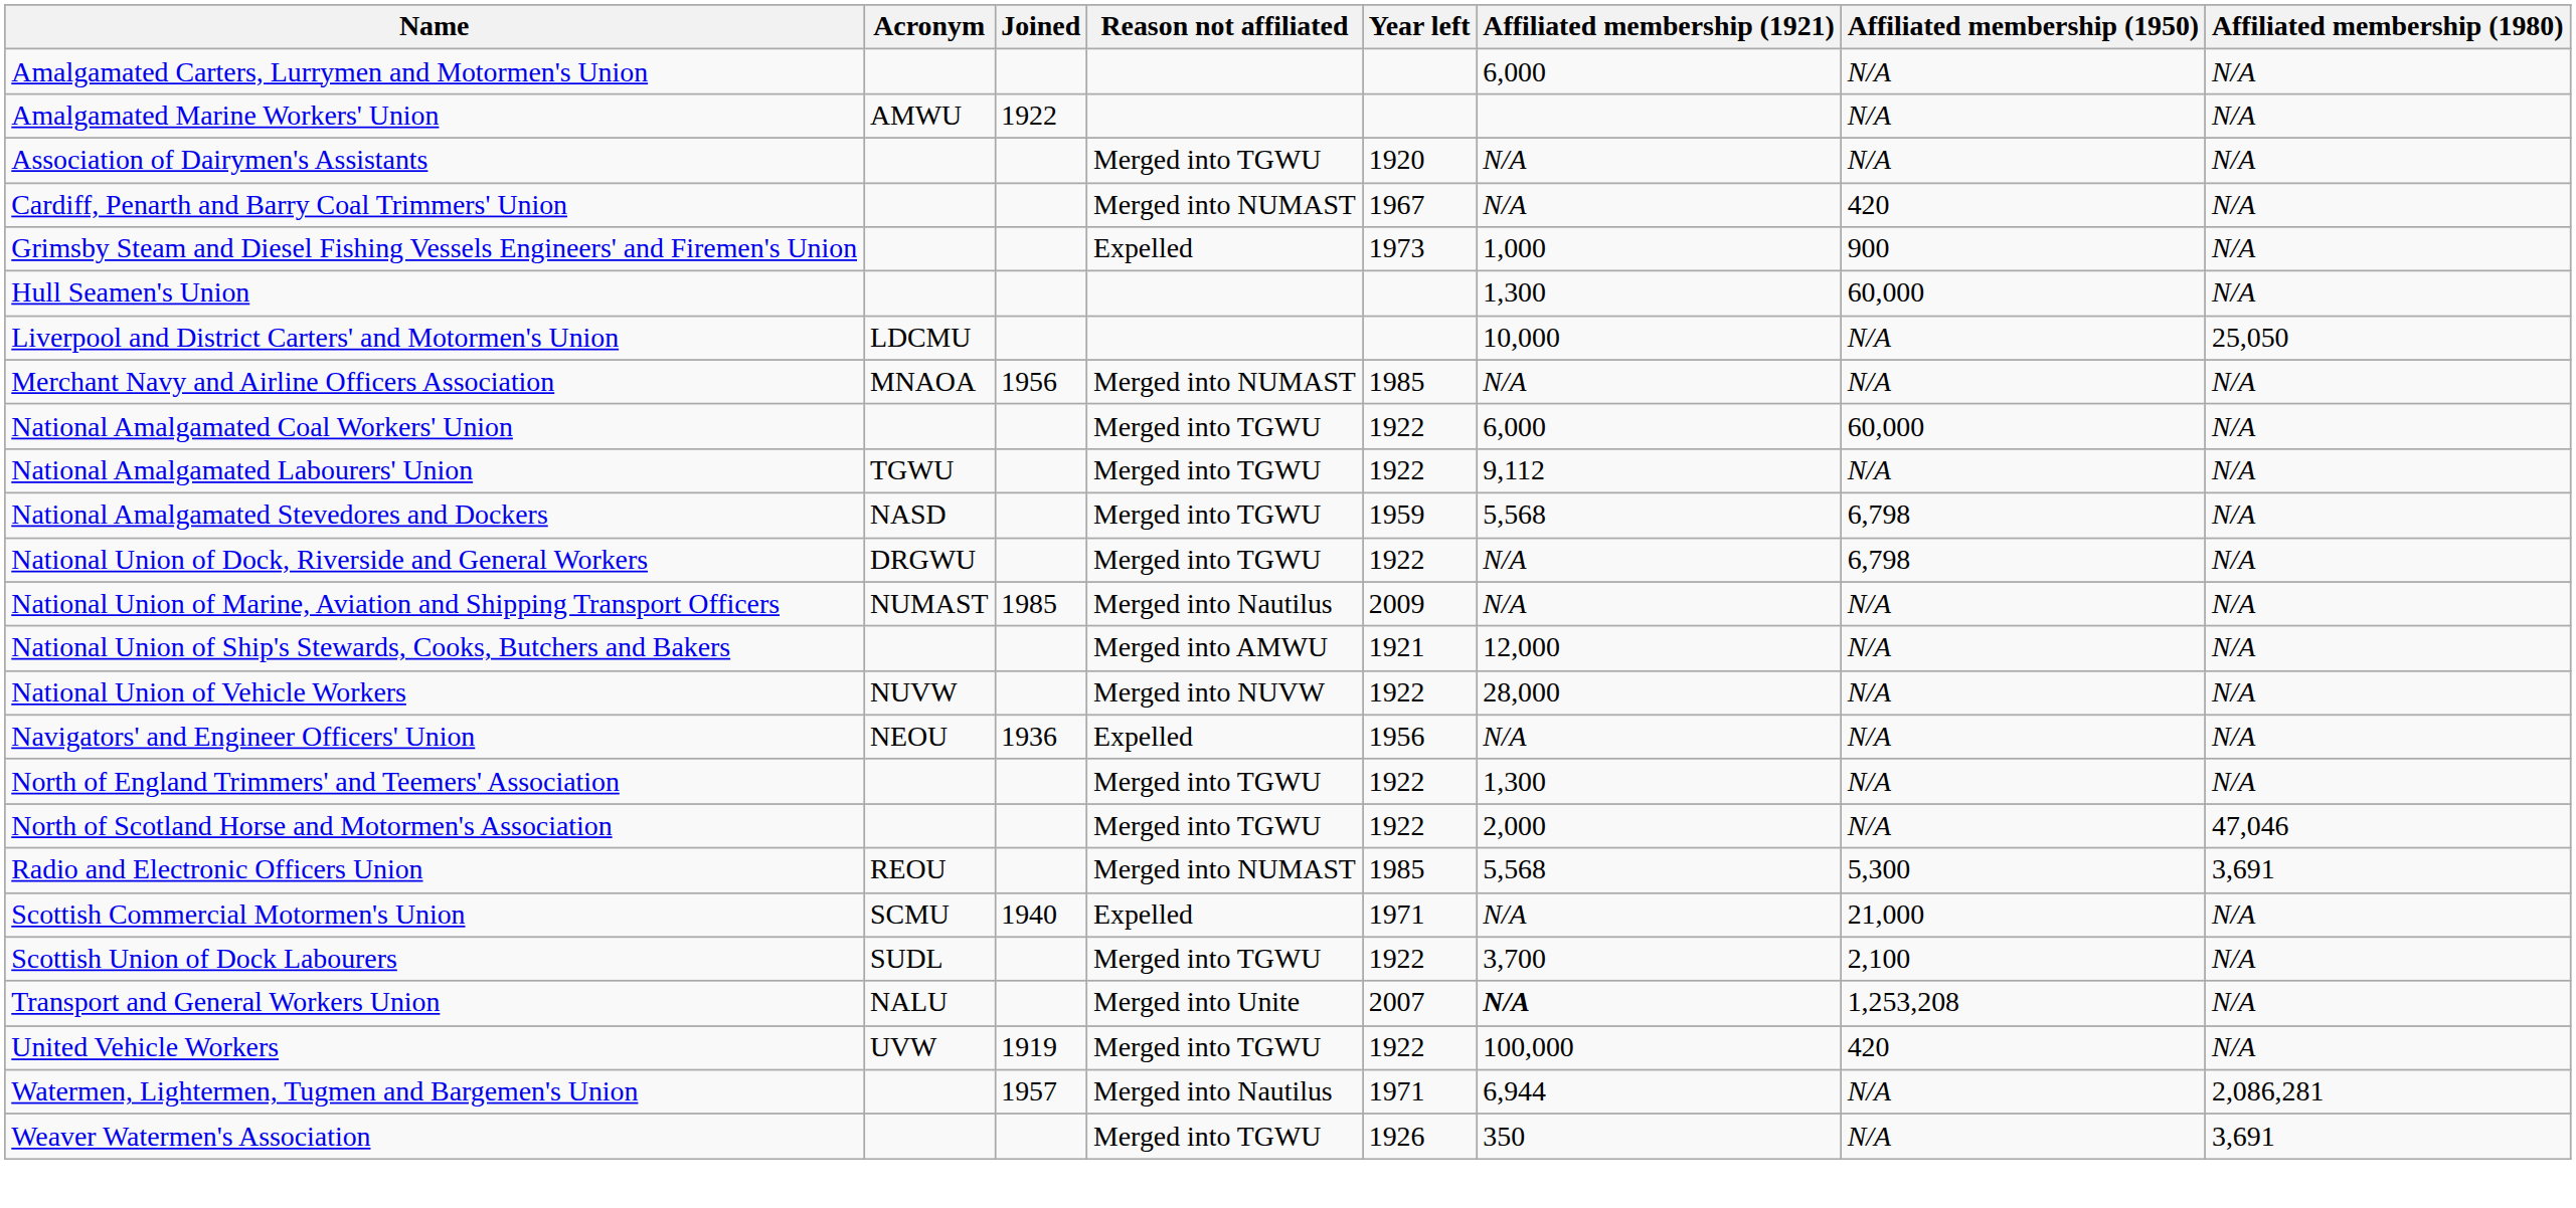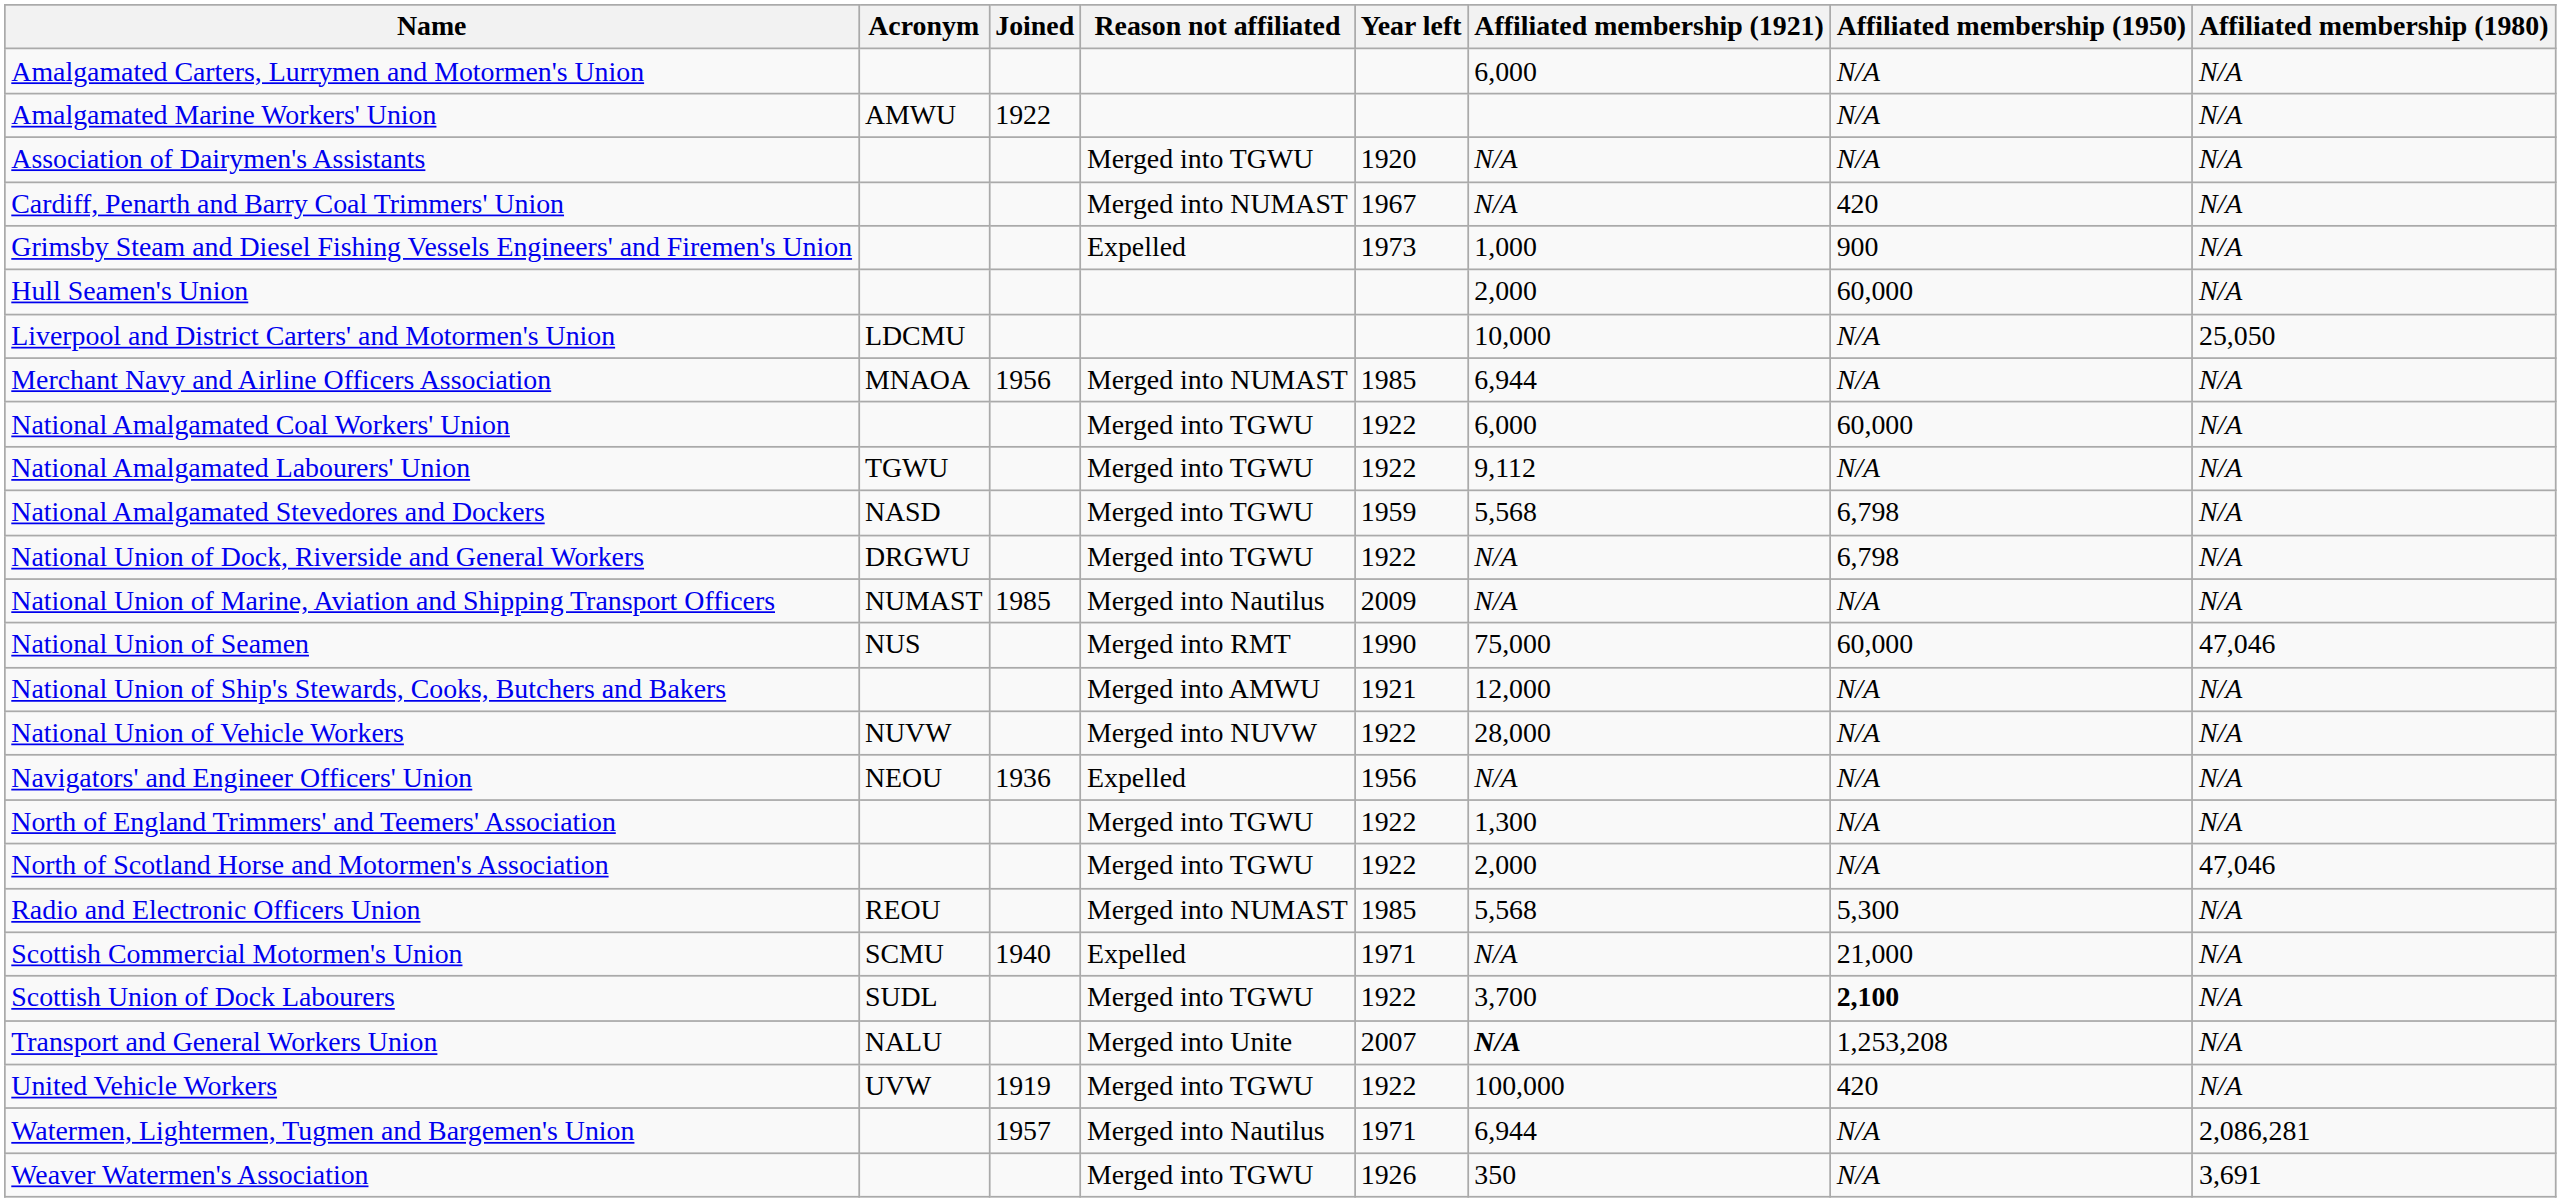Hull Seamen's Union | Affiliated membership (1921): 1,300 -> 2,000
Merchant Navy and Airline Officers Association | Affiliated membership (1921): N/A -> 6,944
+ row: National Union of Seamen | NUS | Merged into RMT | 1990 | 75,000 | 60,000 | 47,046
Radio and Electronic Officers Union | Affiliated membership (1980): 3,691 -> N/A
Scottish Union of Dock Labourers | Affiliated membership (1950): normal -> bold
